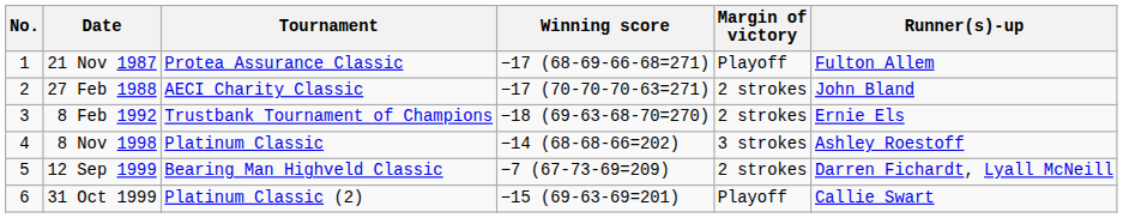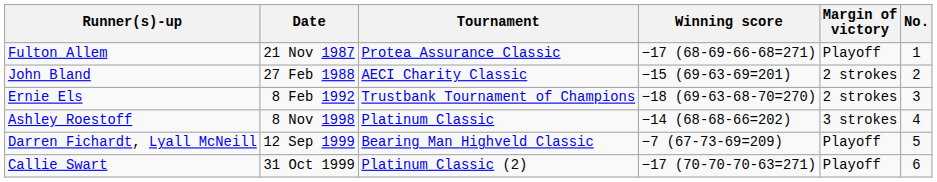columns swapped: No. <-> Runner(s)-up
27 Feb 1988 | Winning score: −17 (70-70-70-63=271) -> −15 (69-63-69=201)
12 Sep 1999 | Margin of victory: 2 strokes -> Playoff
31 Oct 1999 | Winning score: −15 (69-63-69=201) -> −17 (70-70-70-63=271)
